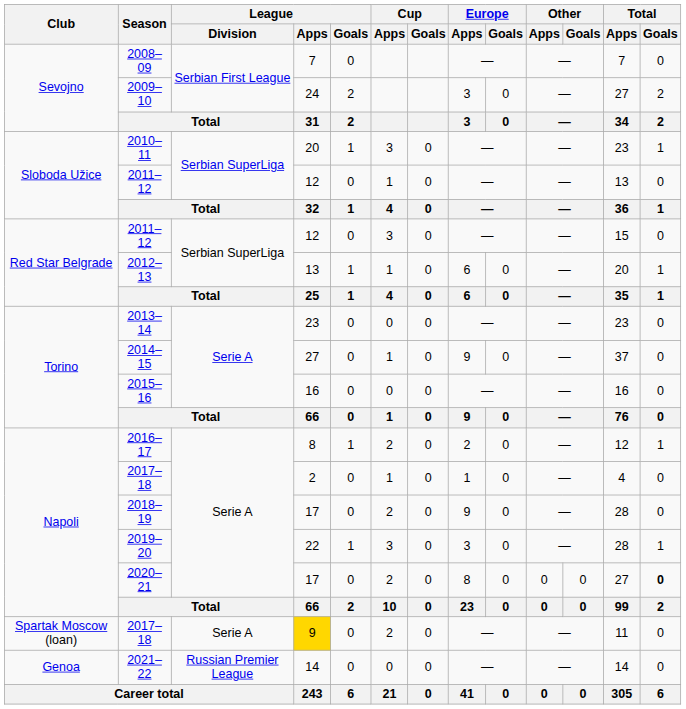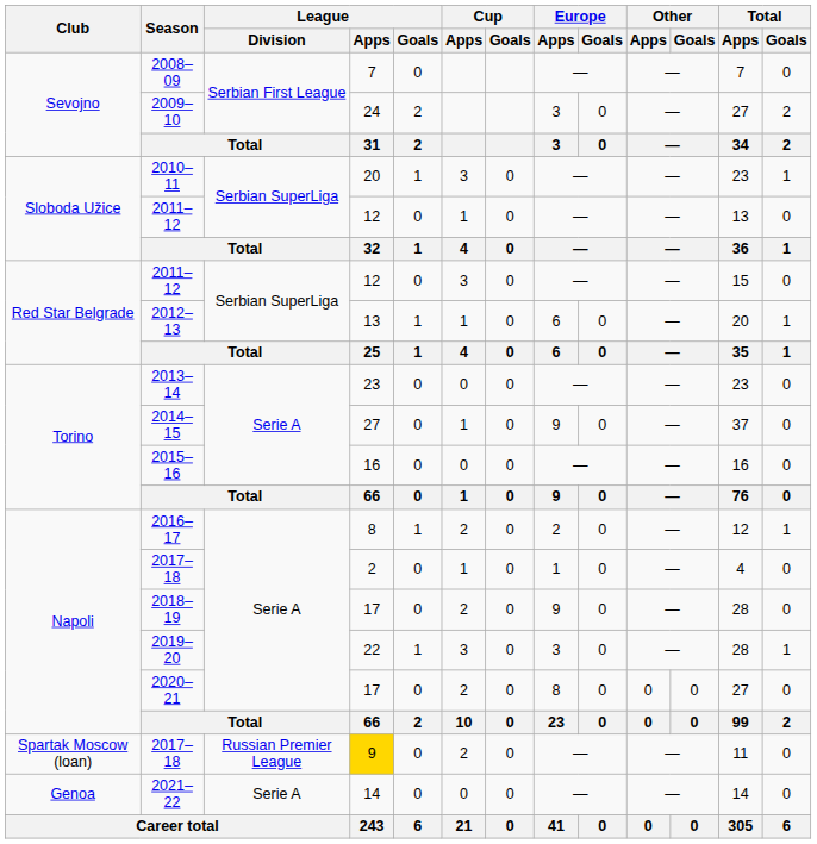2020–21 | Total / Goals: bold -> normal
Spartak Moscow (loan) / 2017–18 | League / Division: Serie A -> Russian Premier League
2021–22 | League / Division: Russian Premier League -> Serie A
